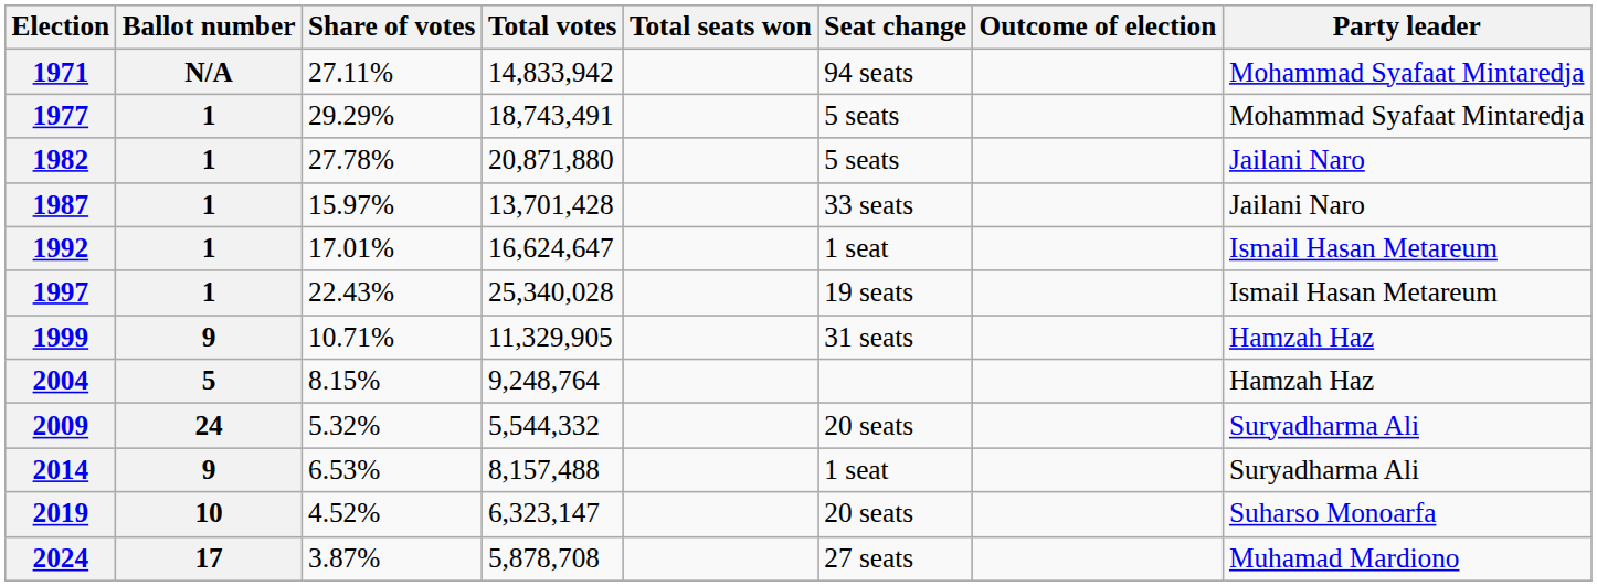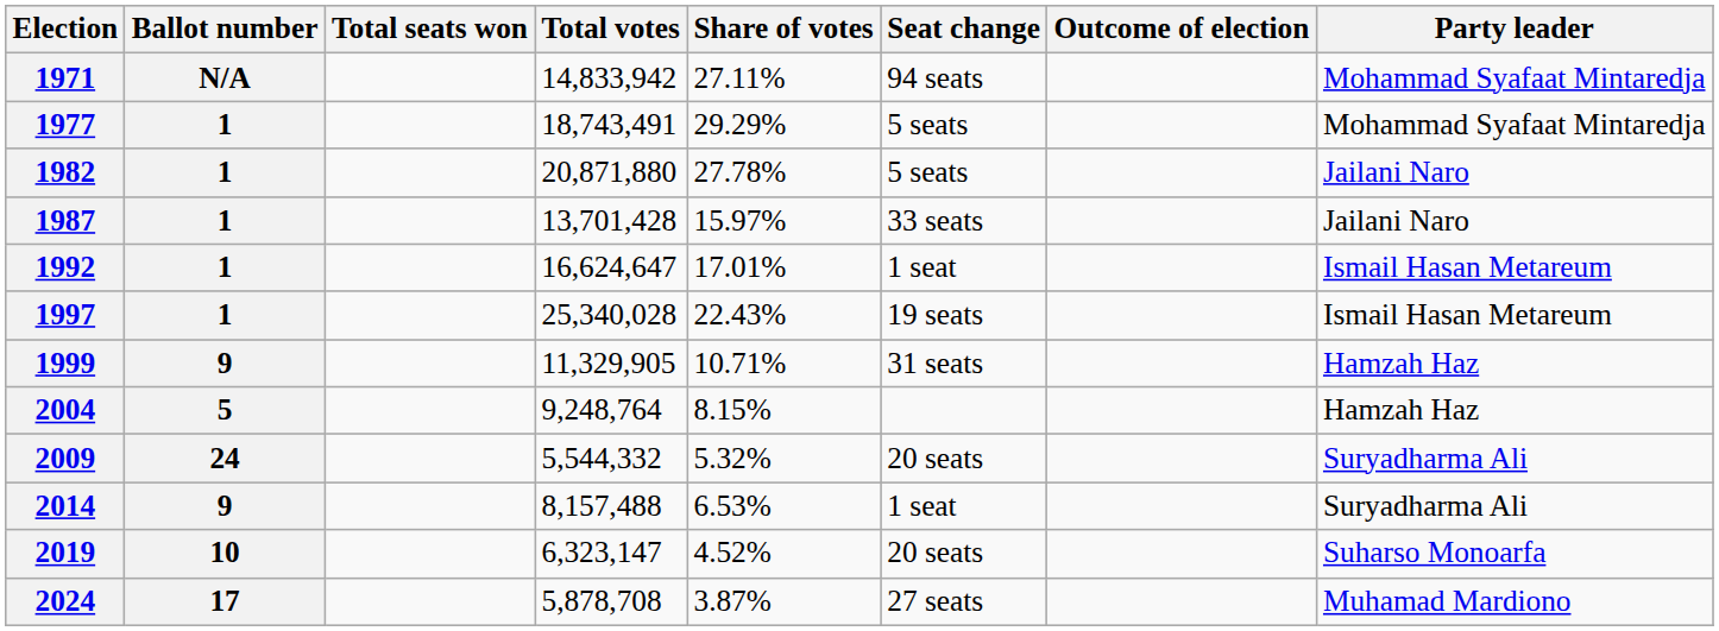columns swapped: Total seats won <-> Share of votes
